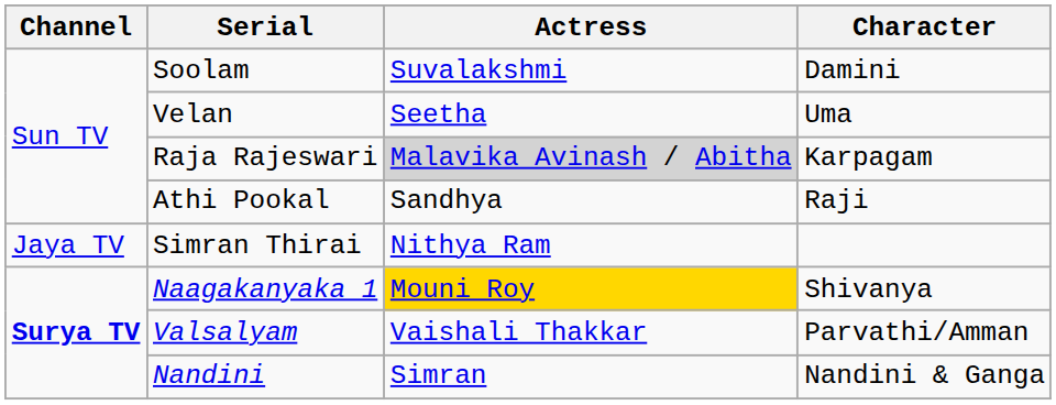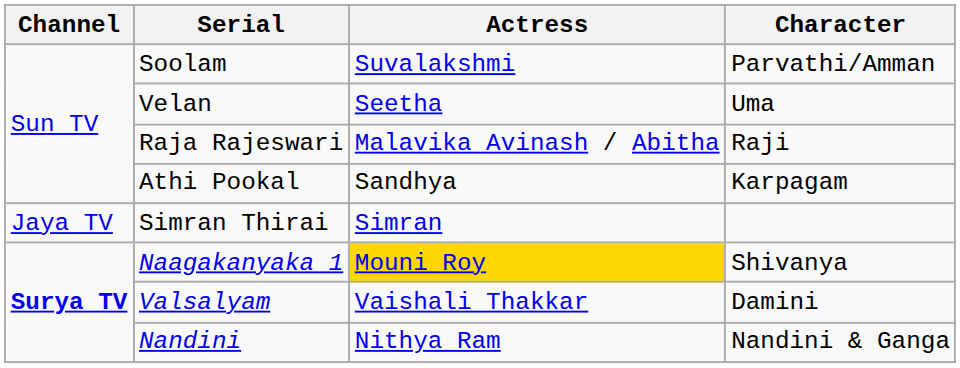Soolam | Character: Damini -> Parvathi/Amman
Raja Rajeswari | Actress: lightgrey background -> no background
Raja Rajeswari | Character: Karpagam -> Raji
Athi Pookal | Character: Raji -> Karpagam
Simran Thirai | Actress: Nithya Ram -> Simran
Valsalyam | Character: Parvathi/Amman -> Damini
Nandini | Actress: Simran -> Nithya Ram
